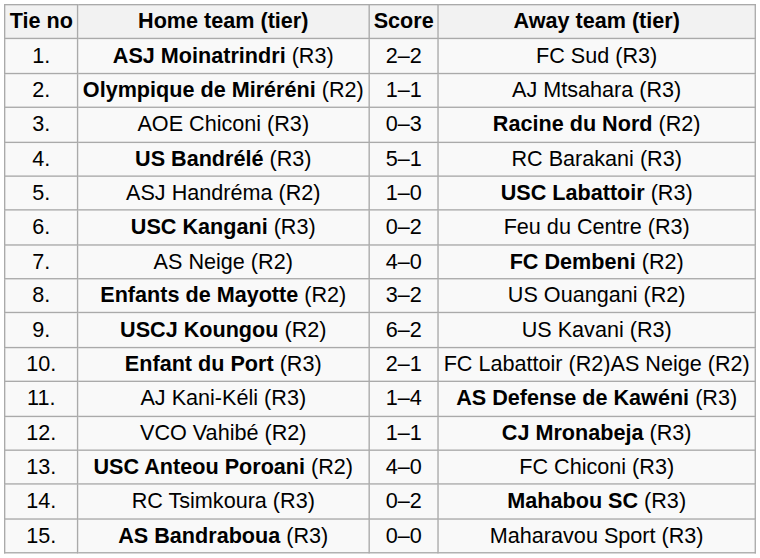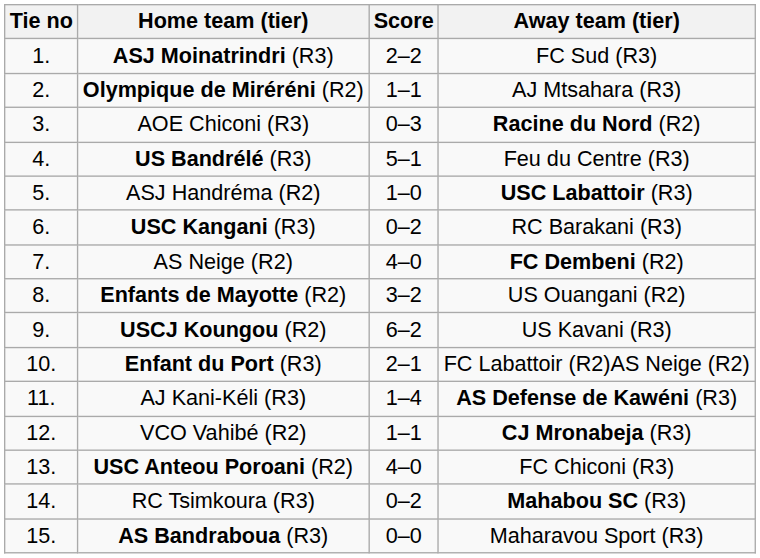US Bandrélé (R3) | Away team (tier): RC Barakani (R3) -> Feu du Centre (R3)
USC Kangani (R3) | Away team (tier): Feu du Centre (R3) -> RC Barakani (R3)
